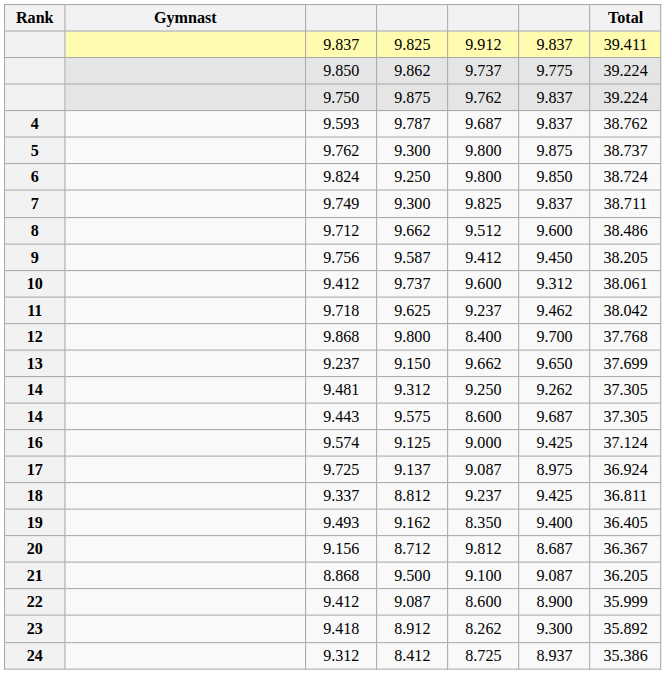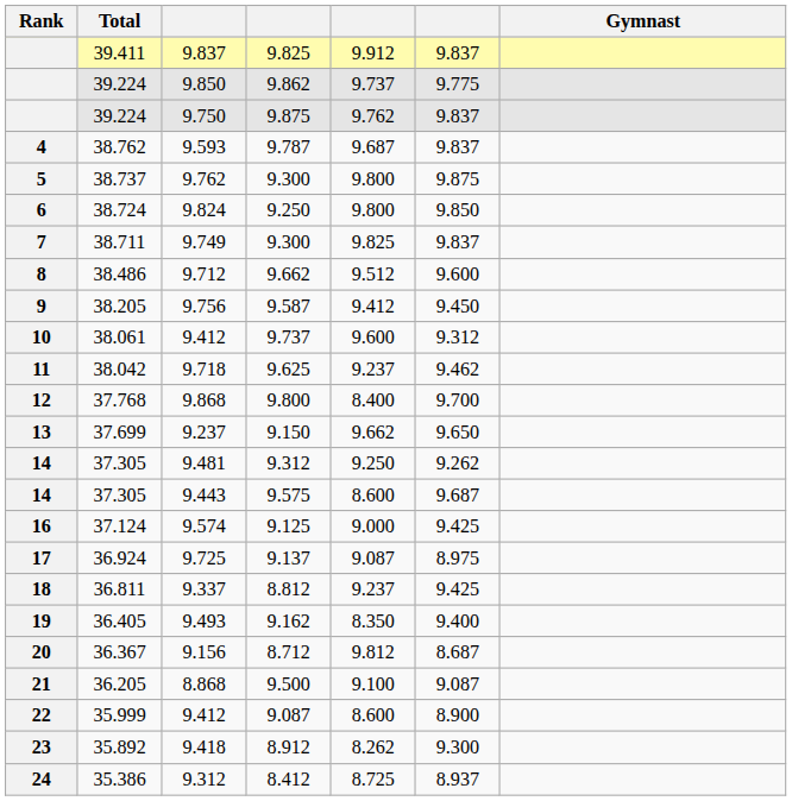columns swapped: Gymnast <-> Total
